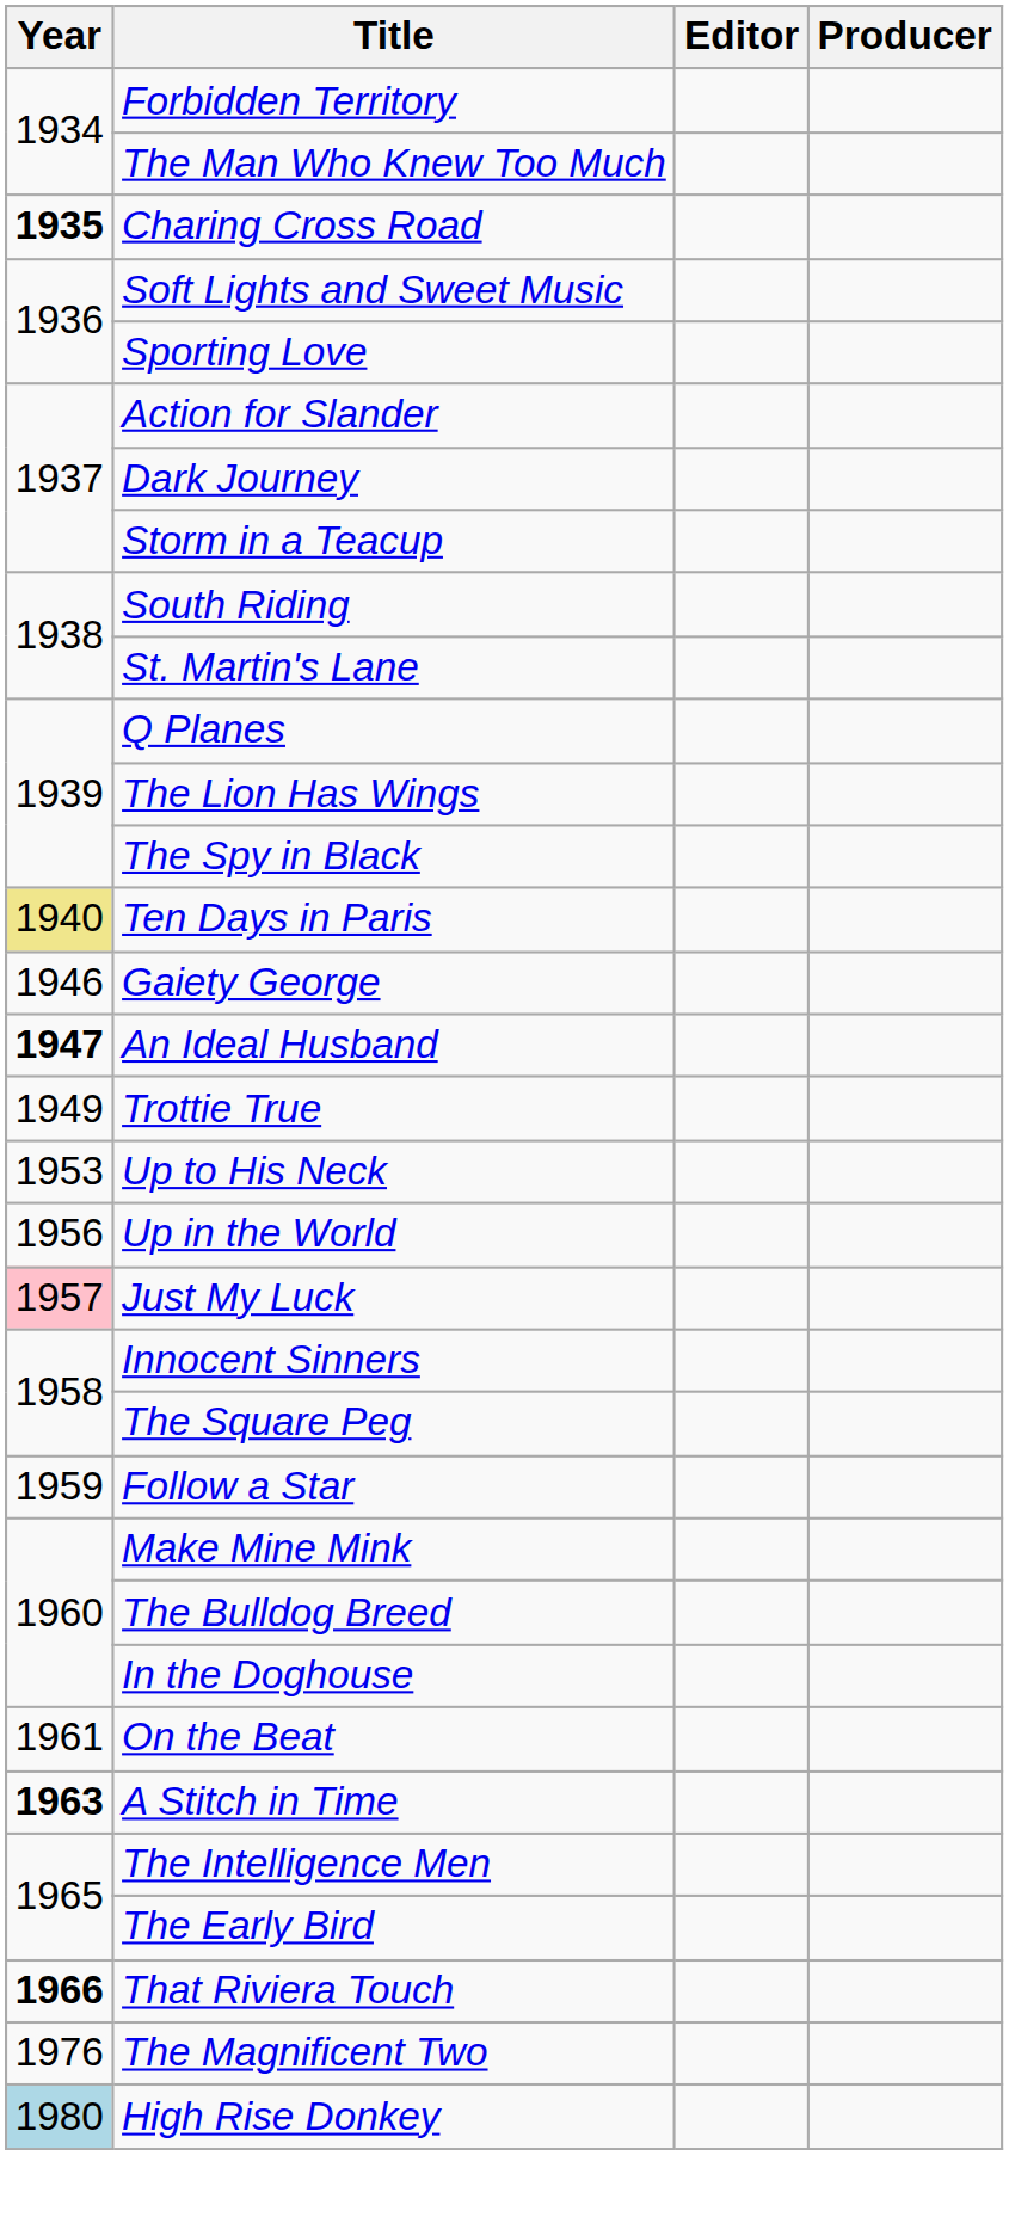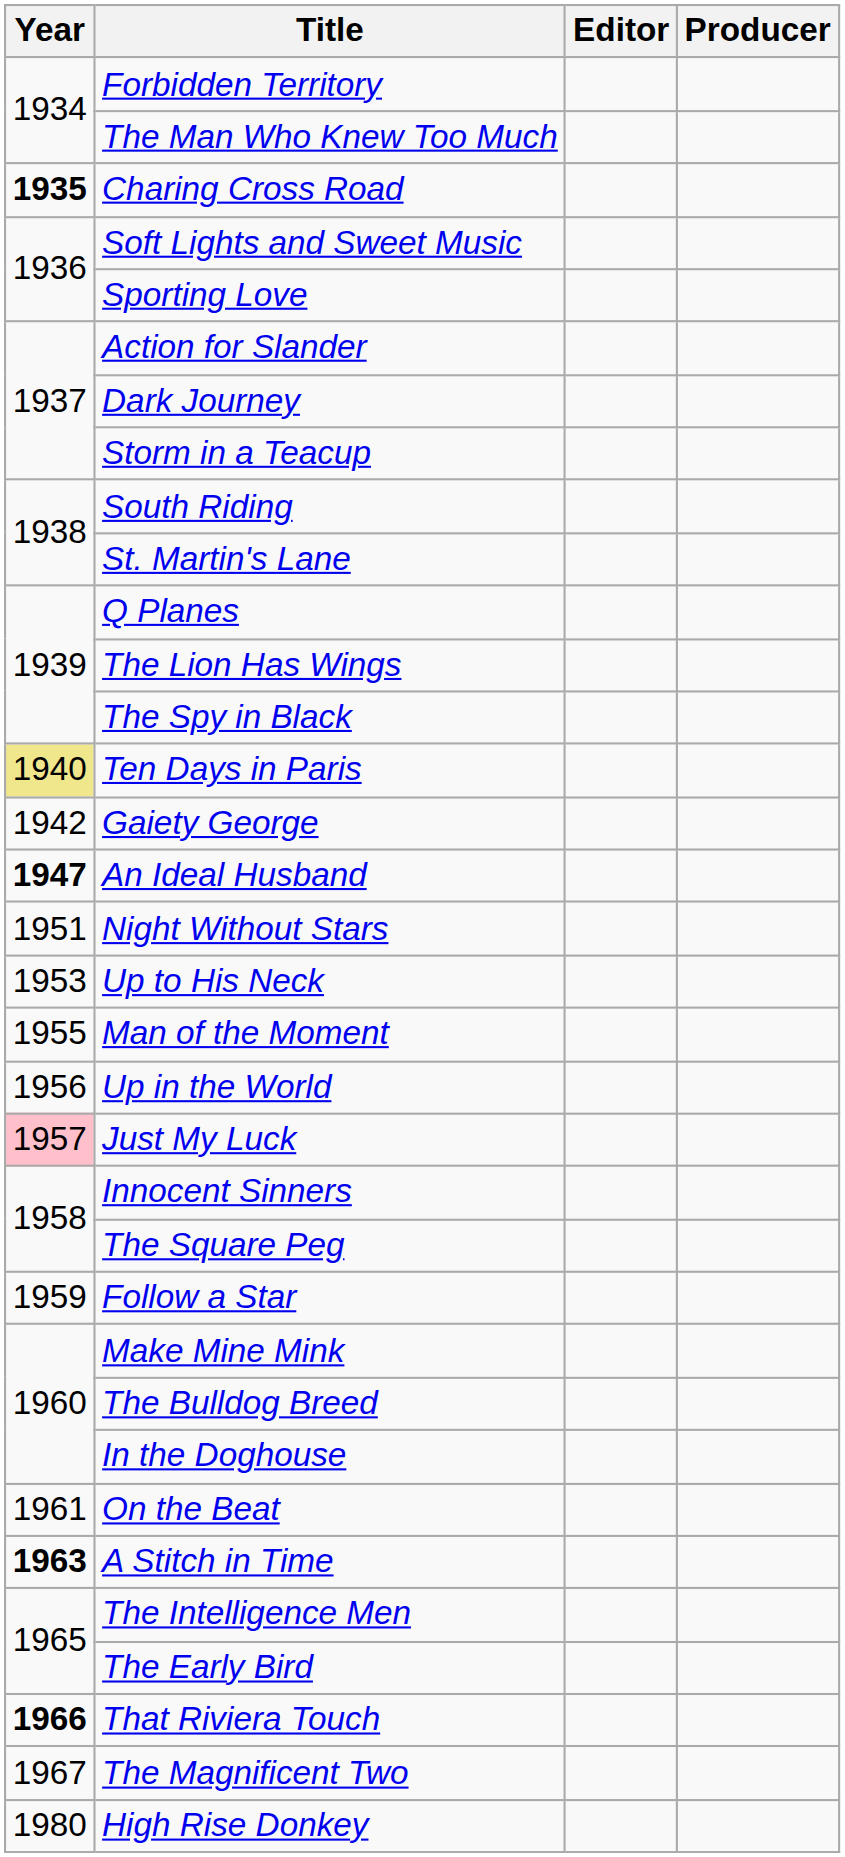Gaiety George | Year: 1946 -> 1942
- row: 1949 | Trottie True
+ row: 1951 | Night Without Stars
+ row: 1955 | Man of the Moment
The Magnificent Two | Year: 1976 -> 1967
High Rise Donkey | Year: lightblue background -> no background
